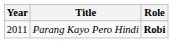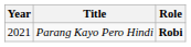Parang Kayo Pero Hindi | Year: 2011 -> 2021
